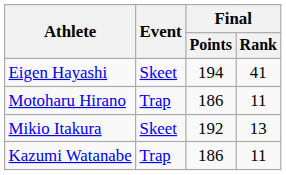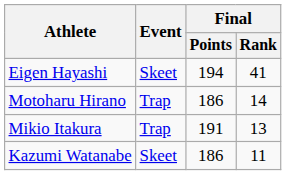Motoharu Hirano | Final / Rank: 11 -> 14
Mikio Itakura | Event: Skeet -> Trap
Mikio Itakura | Final / Points: 192 -> 191
Kazumi Watanabe | Event: Trap -> Skeet
